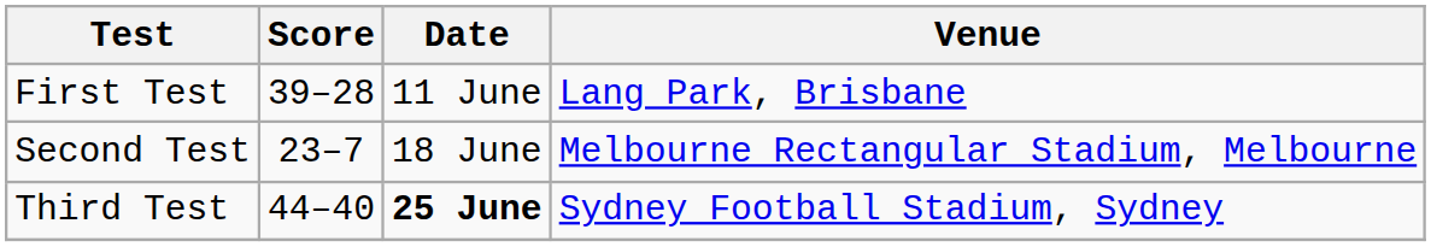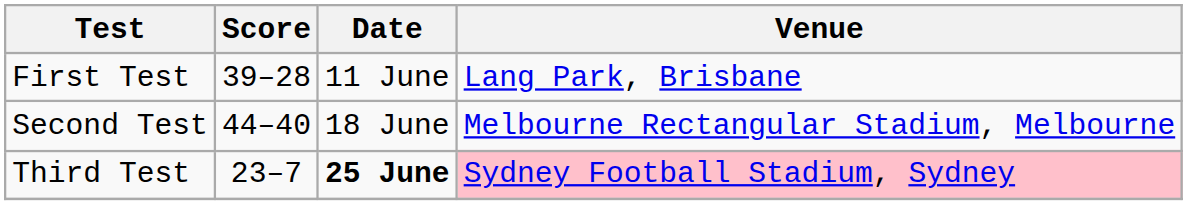Second Test | Score: 23–7 -> 44–40
Third Test | Score: 44–40 -> 23–7
Third Test | Venue: no background -> pink background
